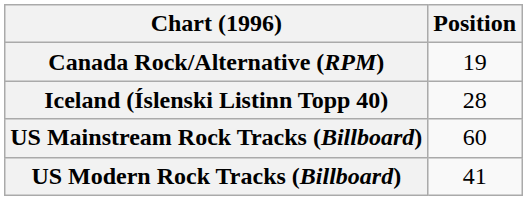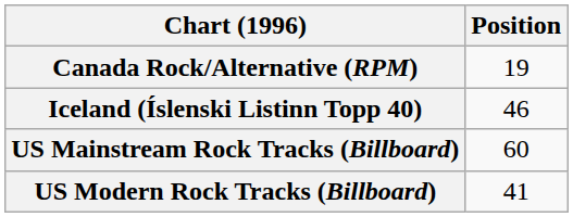Iceland (Íslenski Listinn Topp 40) | Position: 28 -> 46
